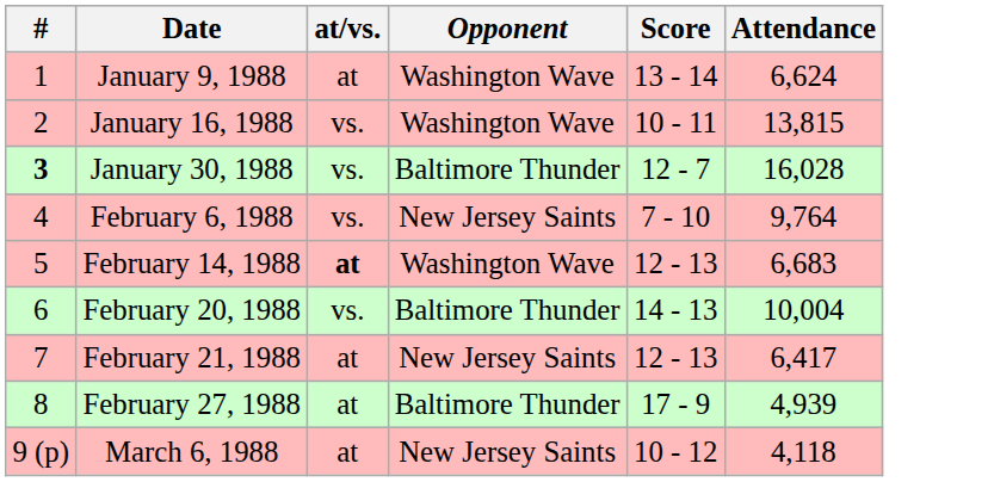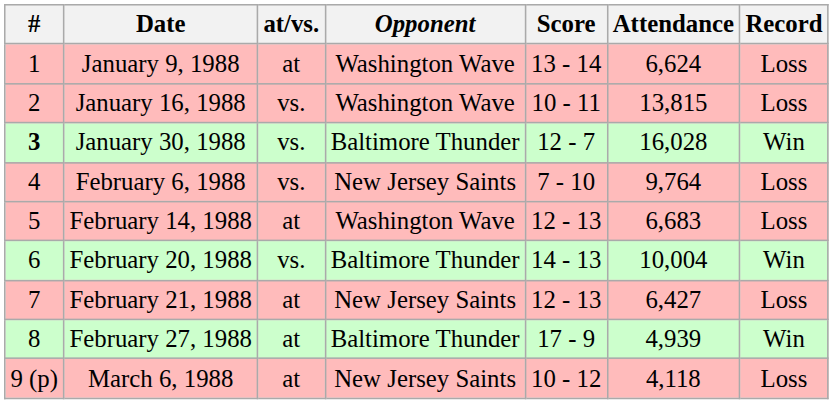+ column: Record | Loss | Loss | Win | Loss | Loss | Win | Loss | Win | Loss
February 14, 1988 | at/vs.: bold -> normal
February 21, 1988 | Attendance: 6,417 -> 6,427
